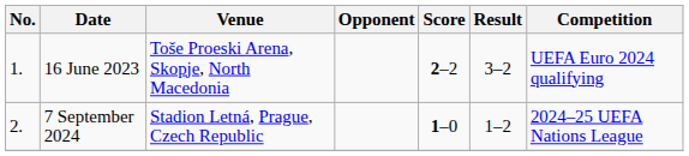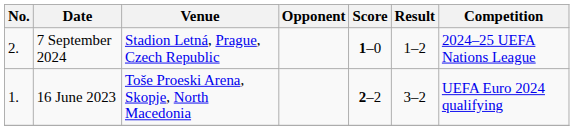rows swapped: 16 June 2023 <-> 7 September 2024
